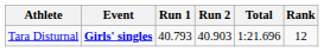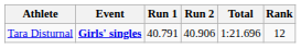Tara Disturnal | Run 1: 40.793 -> 40.791
Tara Disturnal | Run 2: 40.903 -> 40.906
